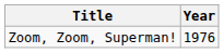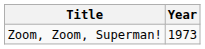Zoom, Zoom, Superman! | Year: 1976 -> 1973
